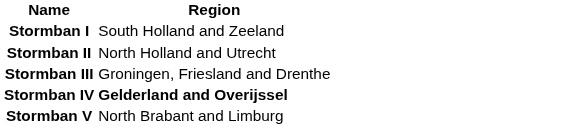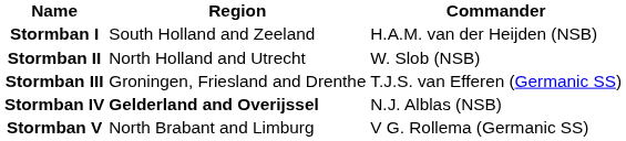+ column: Commander | H.A.M. van der Heijden (NSB) | W. Slob (NSB) | T.J.S. van Efferen (Germanic SS) | N.J. Alblas (NSB) | V G. Rollema (Germanic SS)
